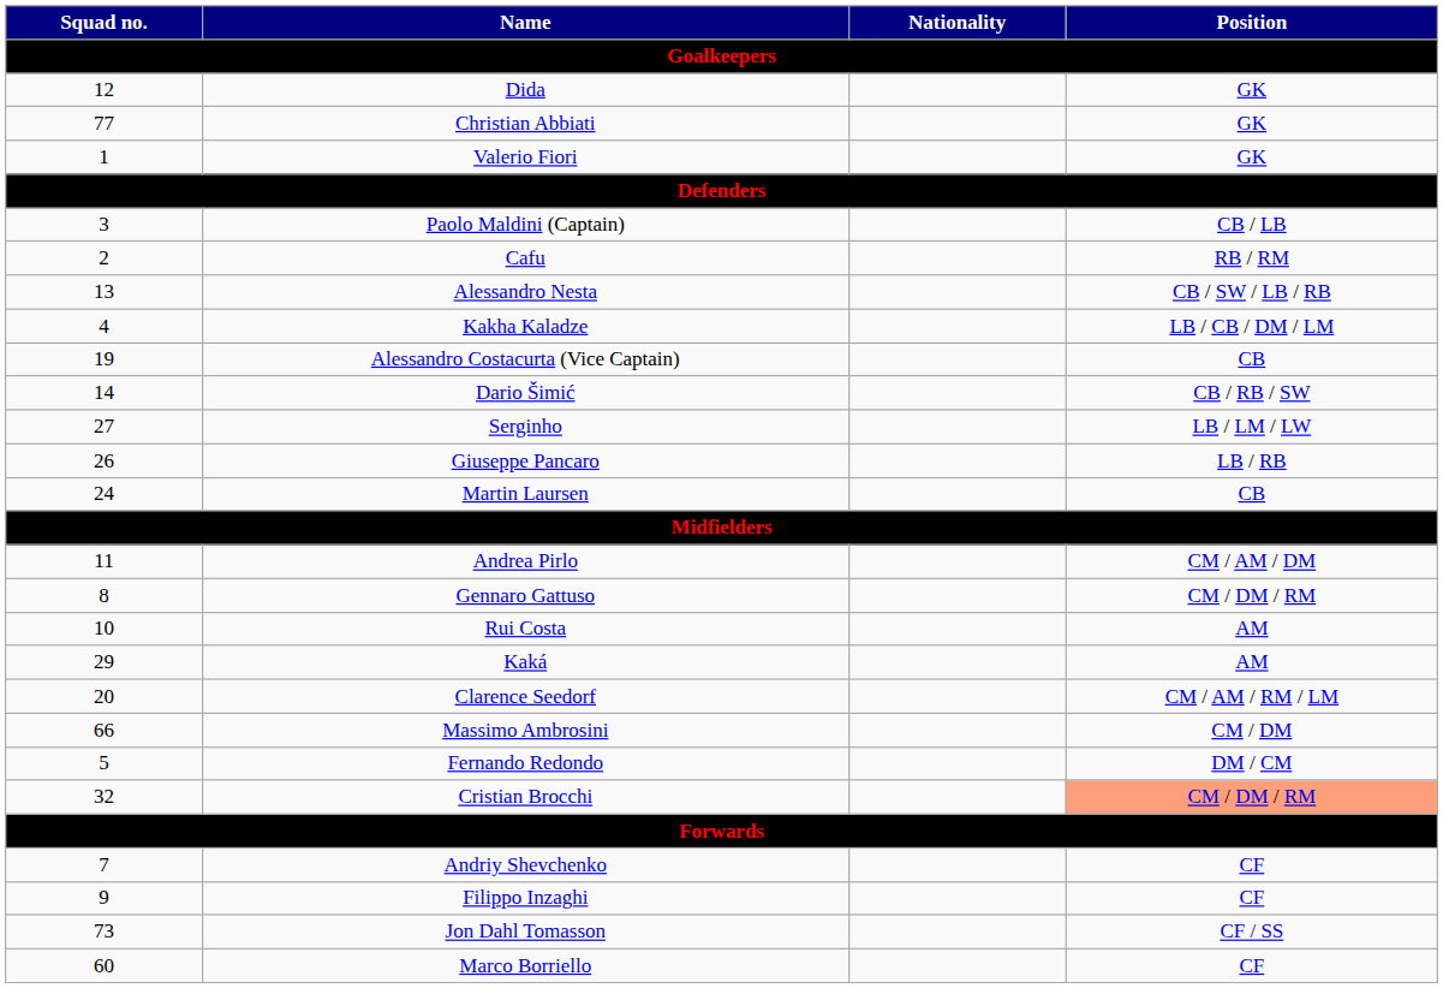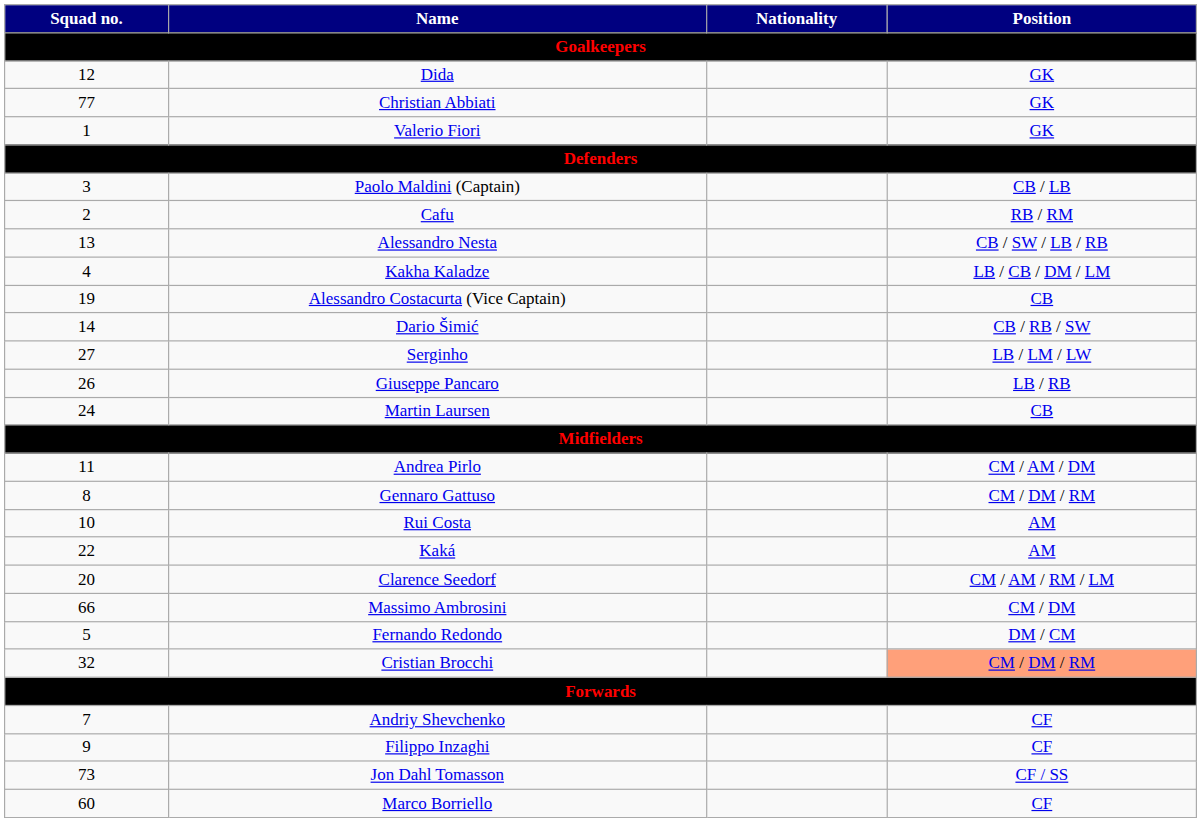Kaká | Squad no. / Goalkeepers: 29 -> 22
